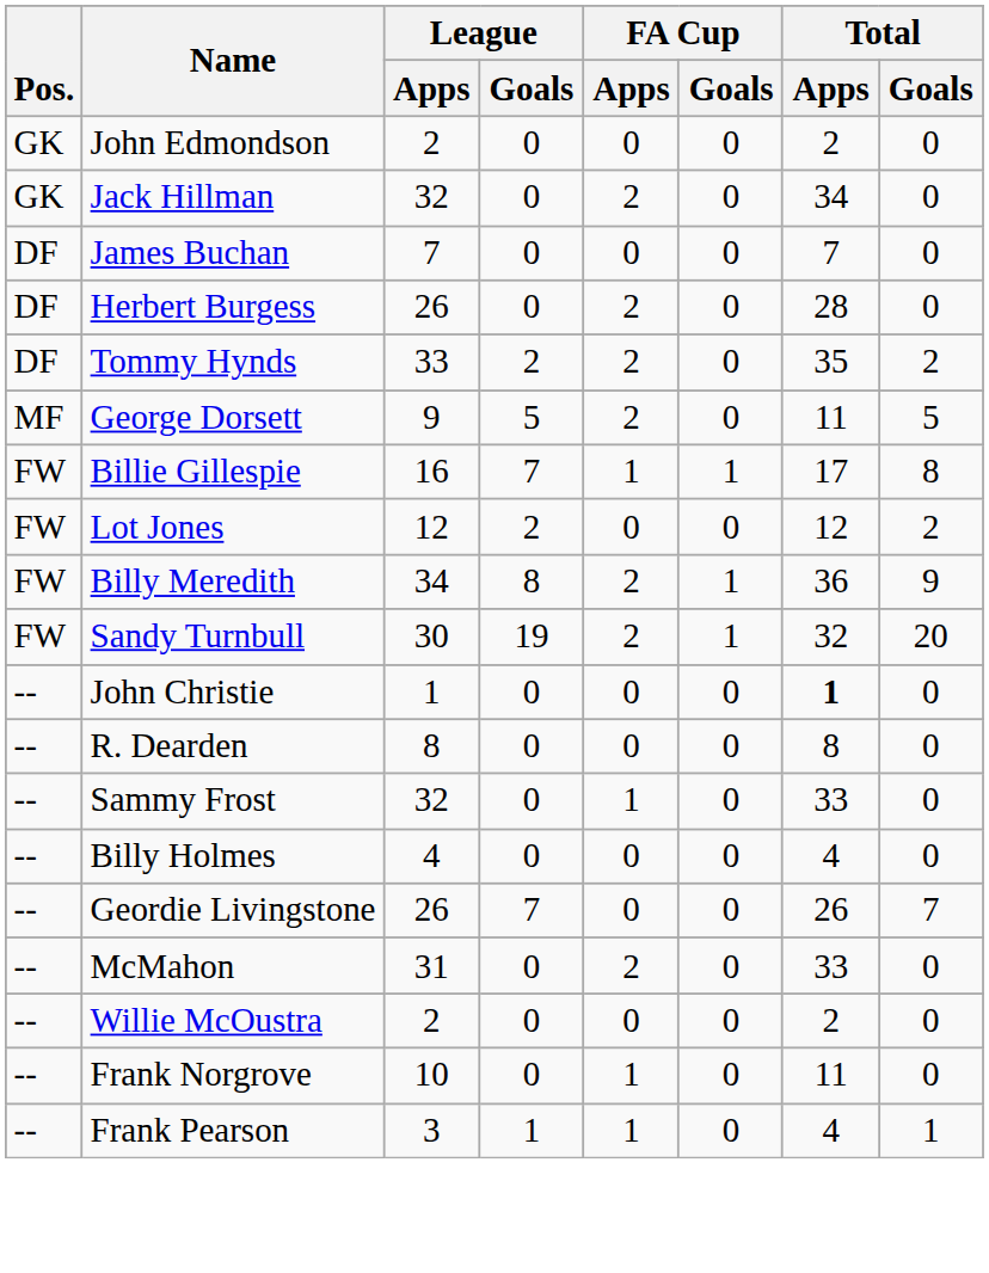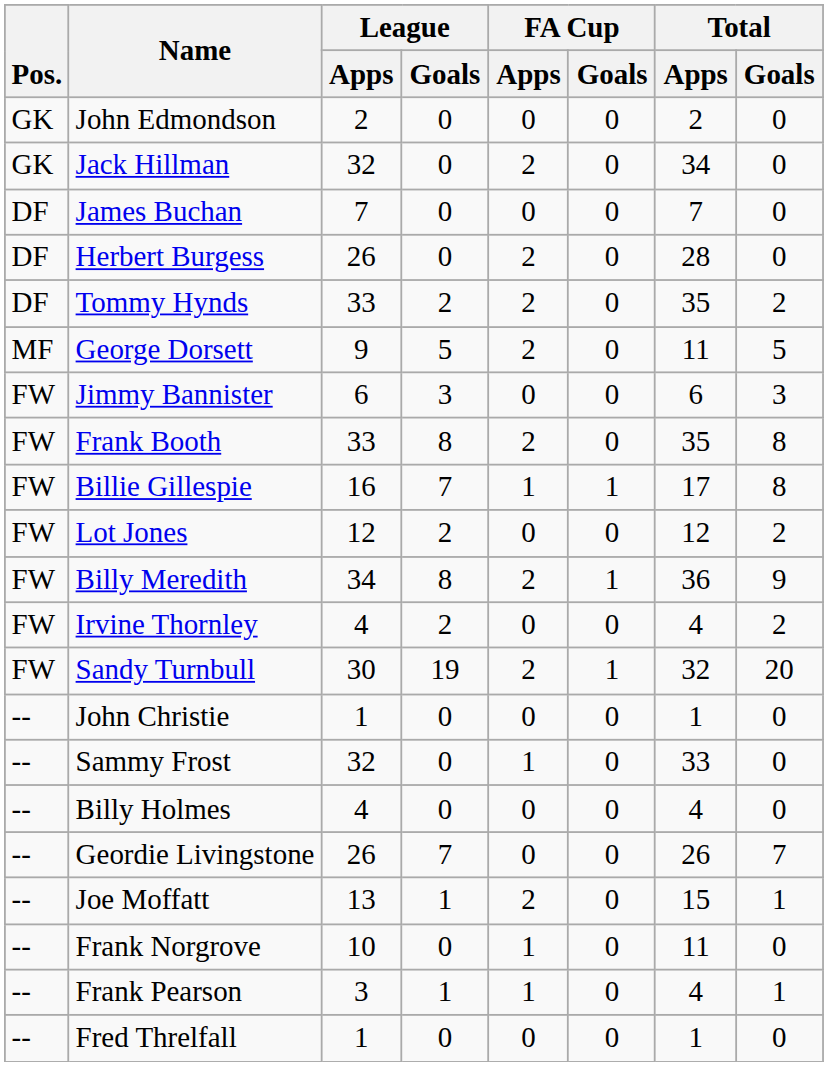+ row: FW | Jimmy Bannister | 6 | 3 | 0 | 0 | 6 | 3
+ row: FW | Frank Booth | 33 | 8 | 2 | 0 | 35 | 8
+ row: FW | Irvine Thornley | 4 | 2 | 0 | 0 | 4 | 2
John Christie | Total / Apps: bold -> normal
- row: -- | R. Dearden | 8 | 0 | 0 | 0 | 8 | 0
- row: -- | McMahon | 31 | 0 | 2 | 0 | 33 | 0
- row: -- | Willie McOustra | 2 | 0 | 0 | 0 | 2 | 0
+ row: -- | Joe Moffatt | 13 | 1 | 2 | 0 | 15 | 1
+ row: -- | Fred Threlfall | 1 | 0 | 0 | 0 | 1 | 0
